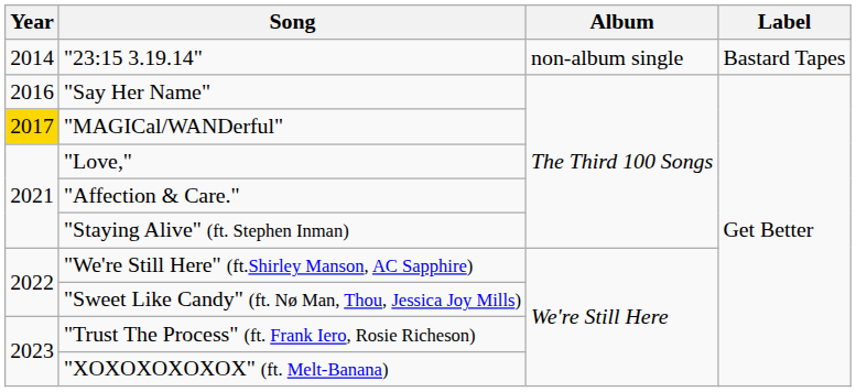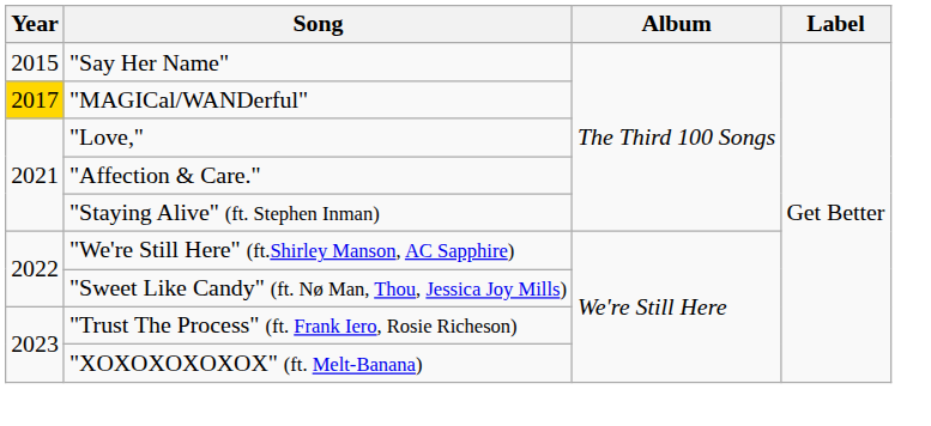- row: 2014 | "23:15 3.19.14" | non-album single | Bastard Tapes
"Say Her Name" | Year: 2016 -> 2015
